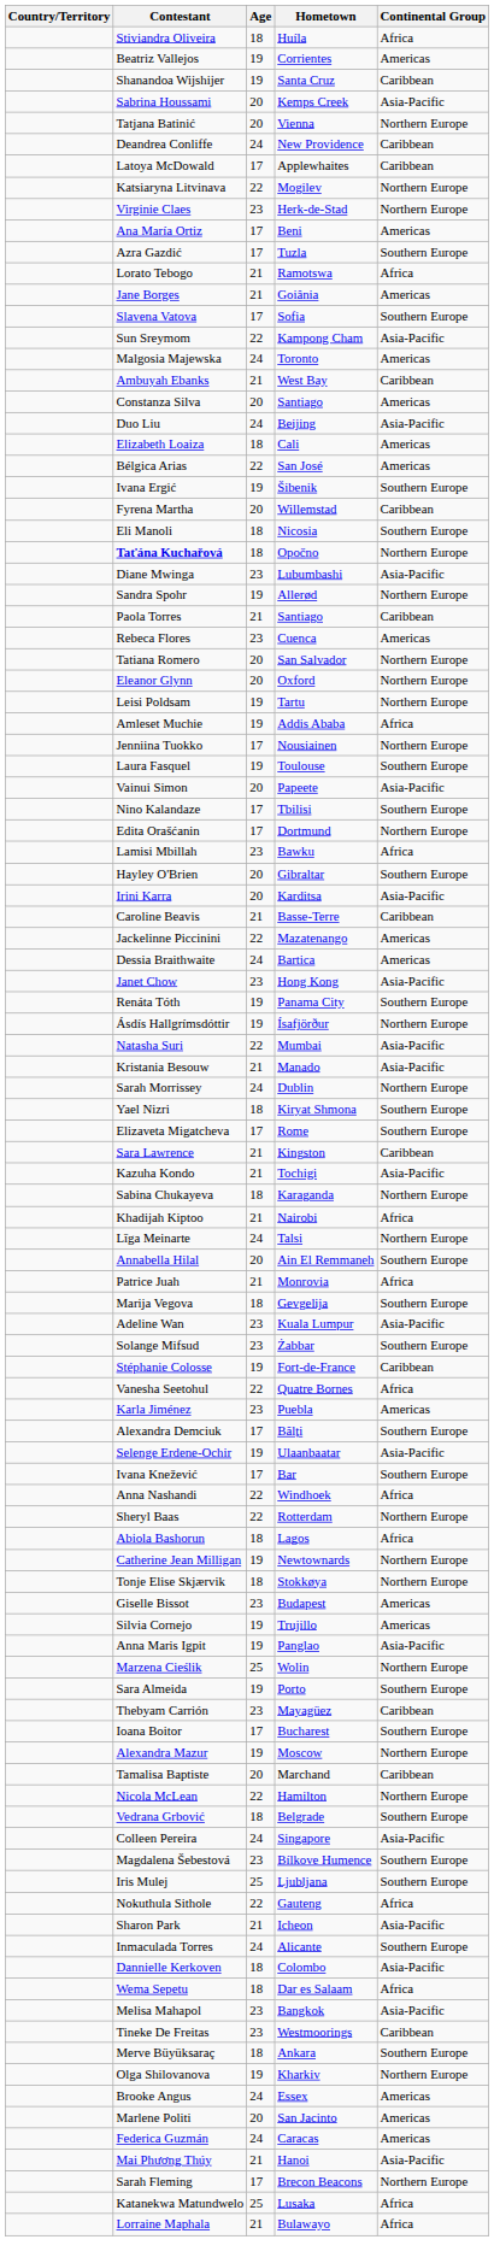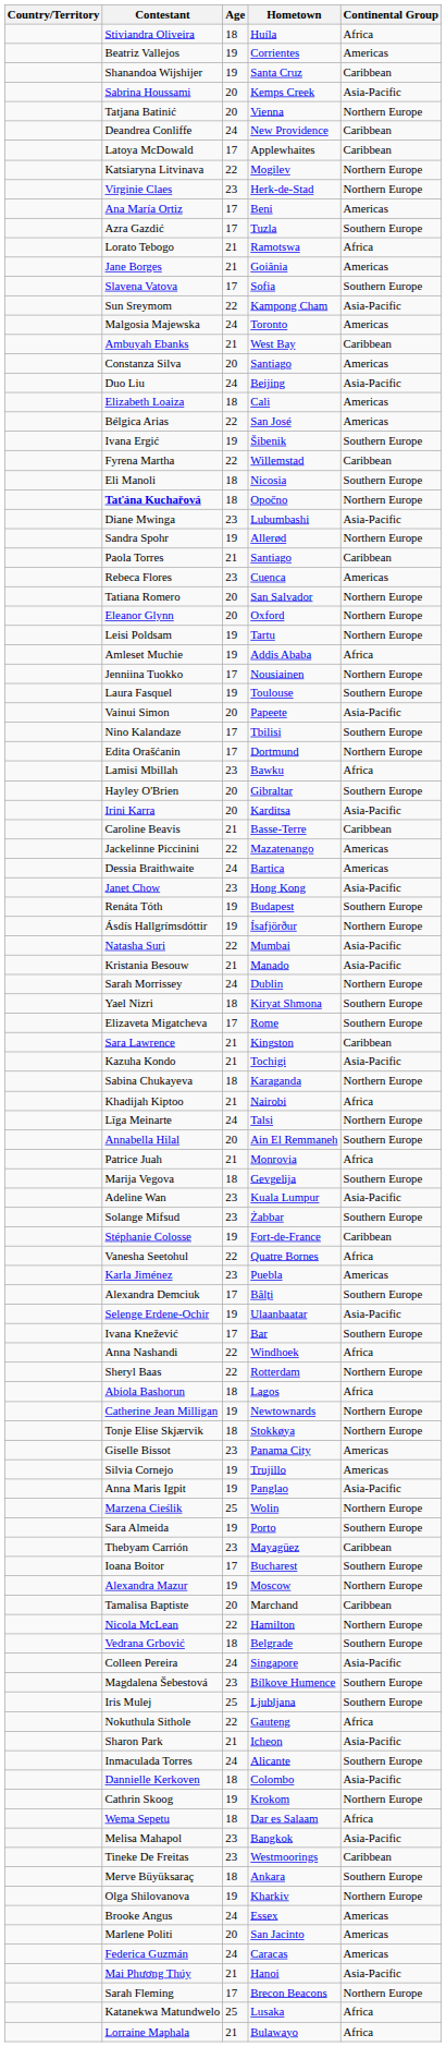Fyrena Martha | Age: 20 -> 22
Renáta Tóth | Hometown: Panama City -> Budapest
Giselle Bissot | Hometown: Budapest -> Panama City
+ row: Cathrin Skoog | 19 | Krokom | Northern Europe
